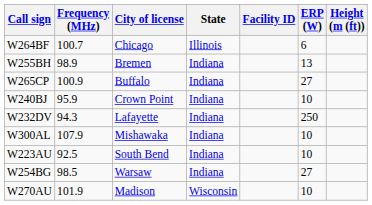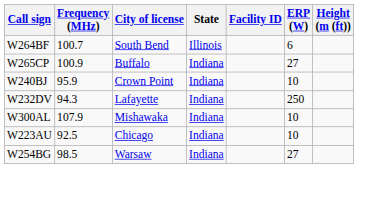W264BF | City of license: Chicago -> South Bend
- row: W255BH | 98.9 | Bremen | Indiana | 13
W223AU | City of license: South Bend -> Chicago
- row: W270AU | 101.9 | Madison | Wisconsin | 10
